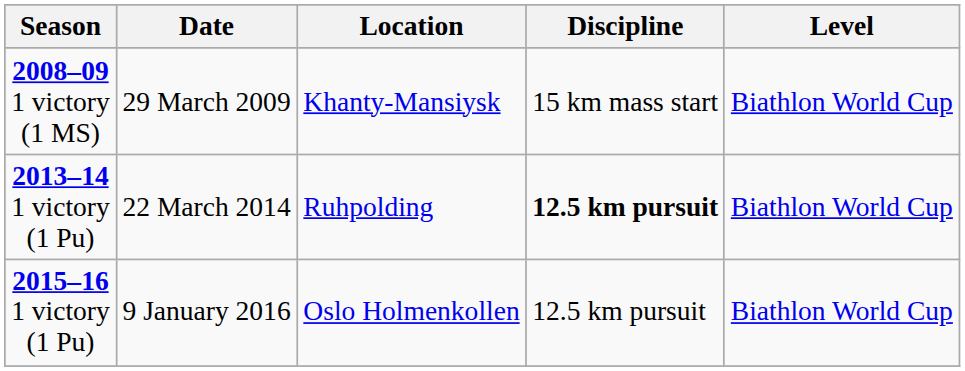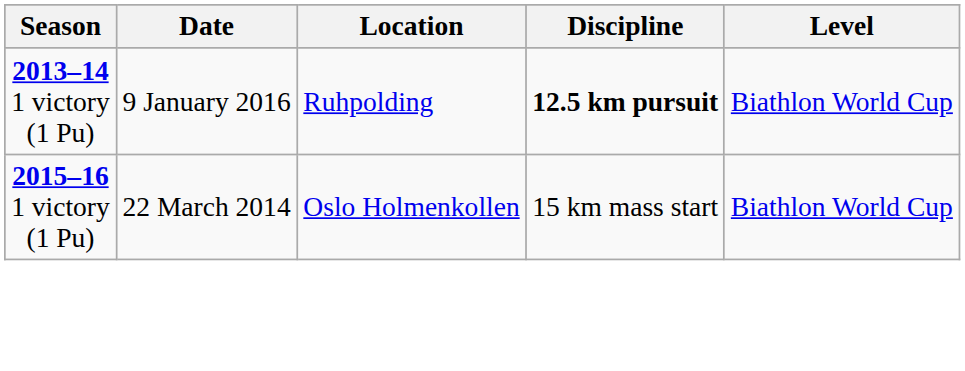- row: 2008–09 1 victory (1 MS) | 29 March 2009 | Khanty-Mansiysk | 15 km mass start | Biathlon World Cup
2013–14 1 victory (1 Pu) | Date: 22 March 2014 -> 9 January 2016
2015–16 1 victory (1 Pu) | Date: 9 January 2016 -> 22 March 2014
2015–16 1 victory (1 Pu) | Discipline: 12.5 km pursuit -> 15 km mass start
